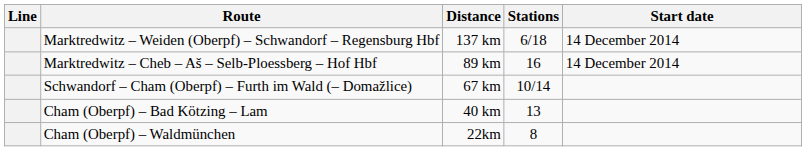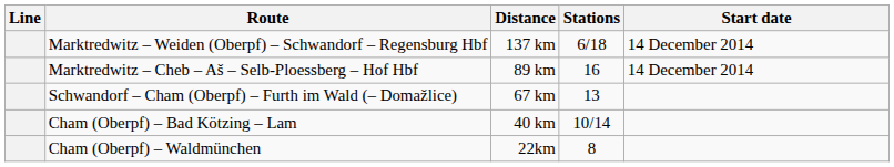Schwandorf – Cham (Oberpf) – Furth im Wald (– Domažlice) | Stations: 10/14 -> 13
Cham (Oberpf) – Bad Kötzing – Lam | Stations: 13 -> 10/14
